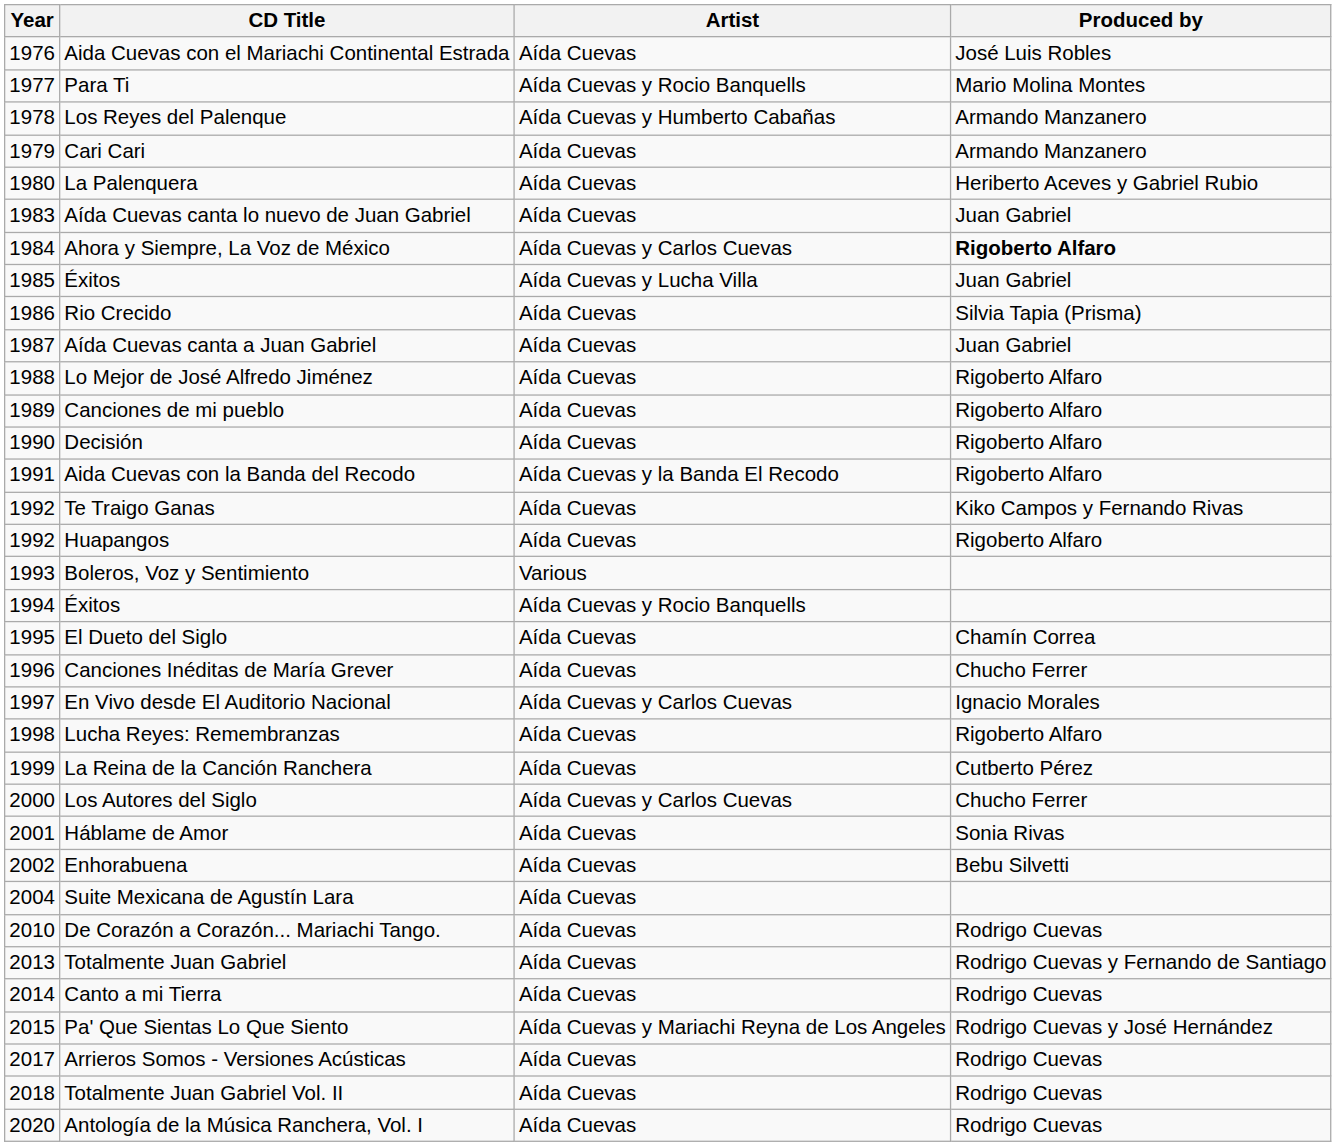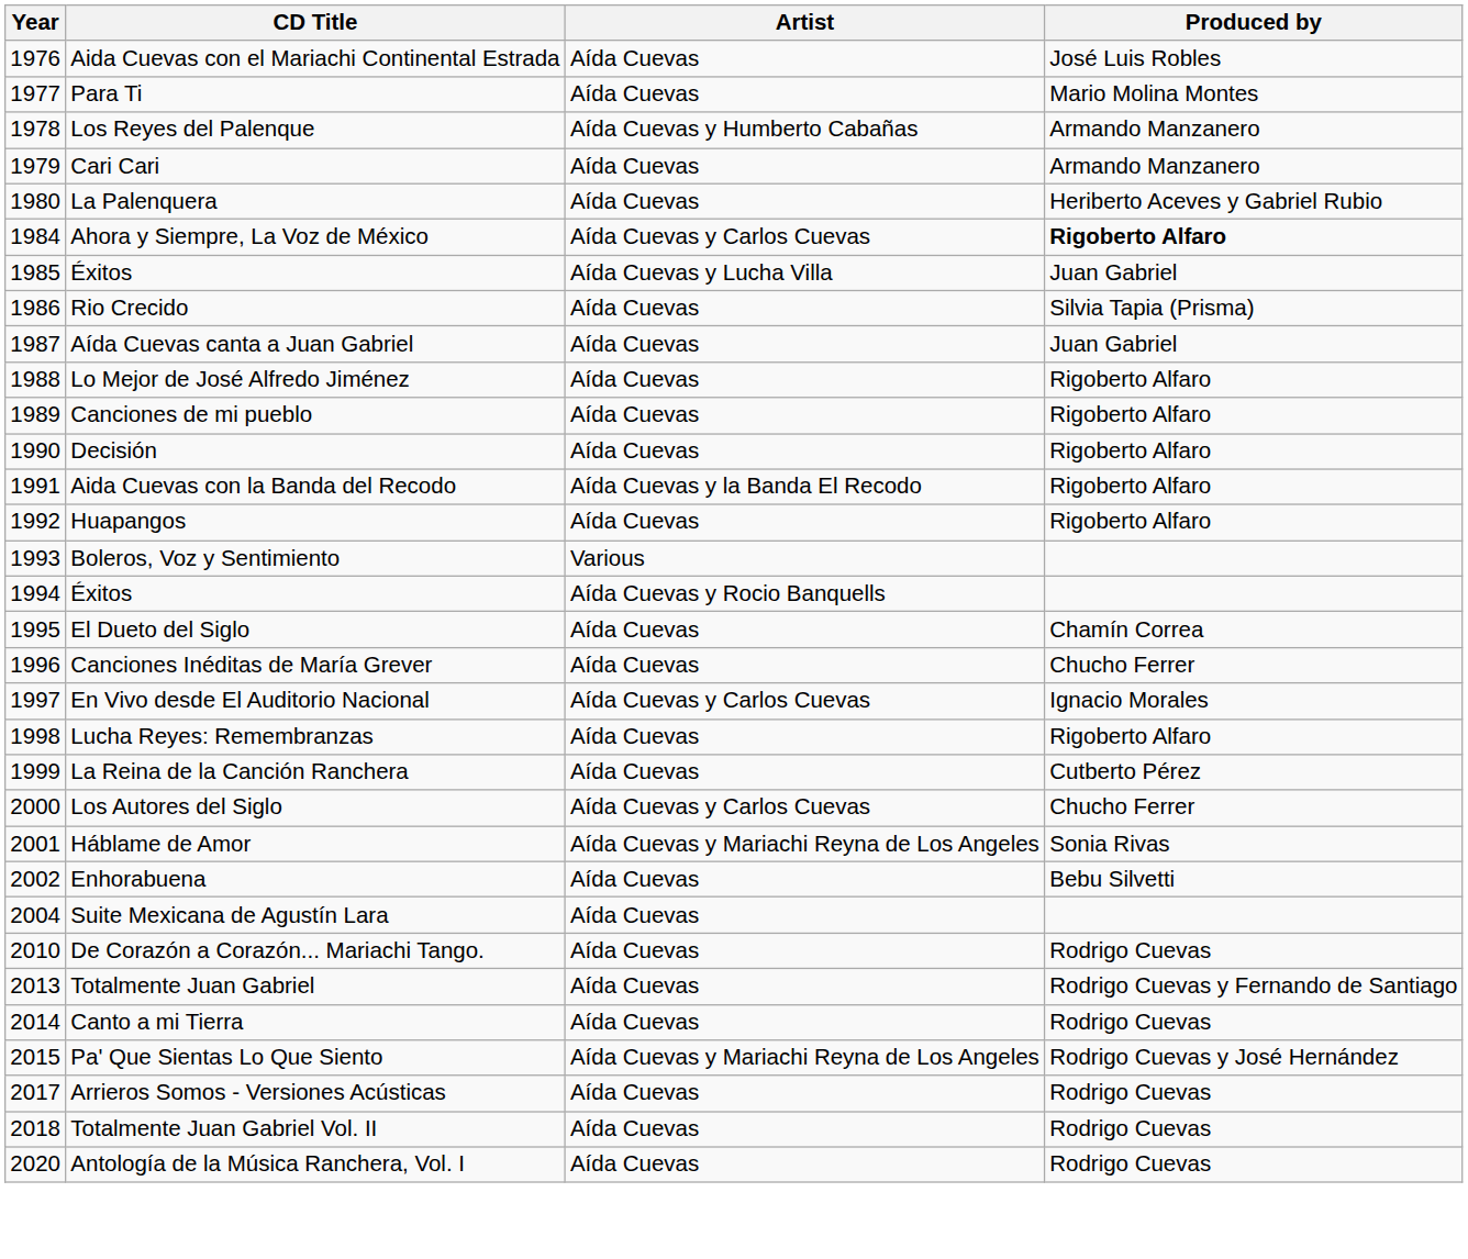Para Ti | Artist: Aída Cuevas y Rocio Banquells -> Aída Cuevas
- row: 1983 | Aída Cuevas canta lo nuevo de Juan Gabriel | Aída Cuevas | Juan Gabriel
- row: 1992 | Te Traigo Ganas | Aída Cuevas | Kiko Campos y Fernando Rivas
Háblame de Amor | Artist: Aída Cuevas -> Aída Cuevas y Mariachi Reyna de Los Angeles
